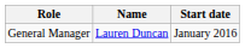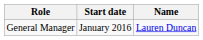columns swapped: Name <-> Start date
